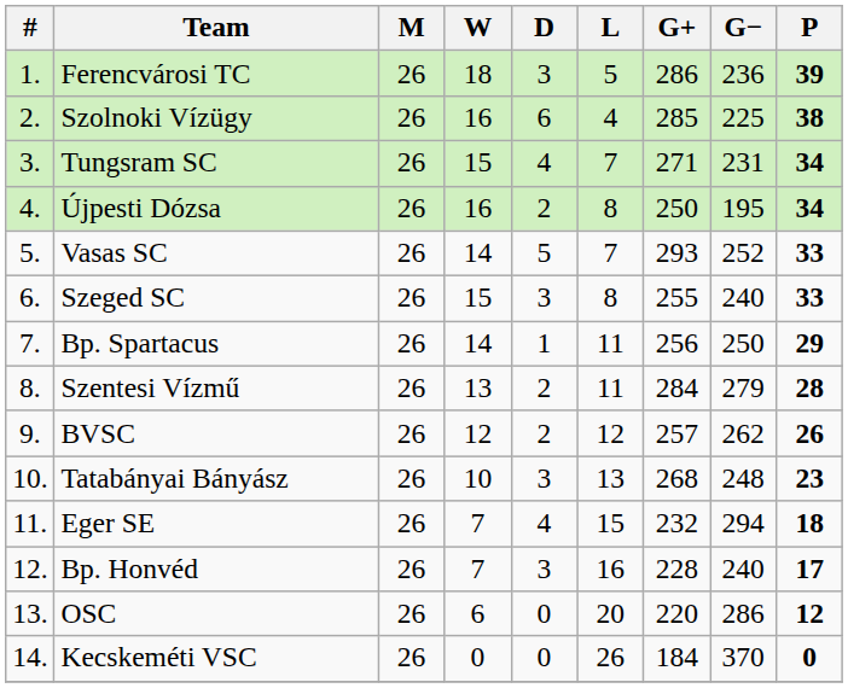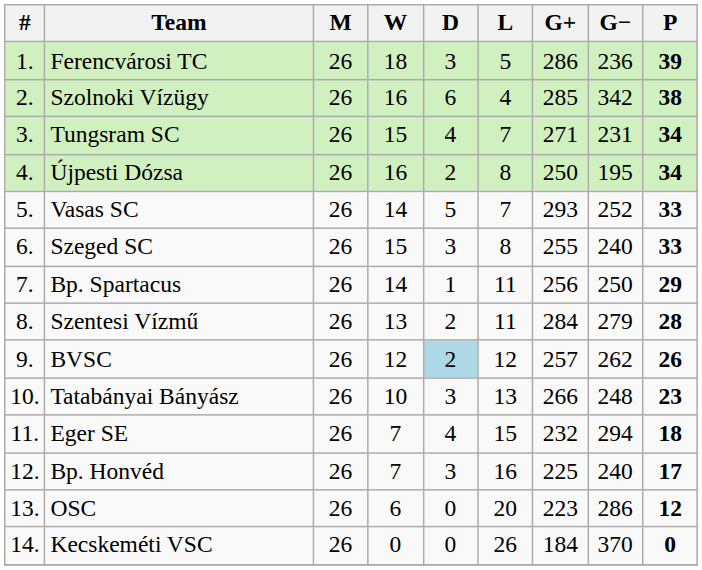Szolnoki Vízügy | G−: 225 -> 342
BVSC | D: no background -> lightblue background
Tatabányai Bányász | G+: 268 -> 266
Bp. Honvéd | G+: 228 -> 225
OSC | G+: 220 -> 223
